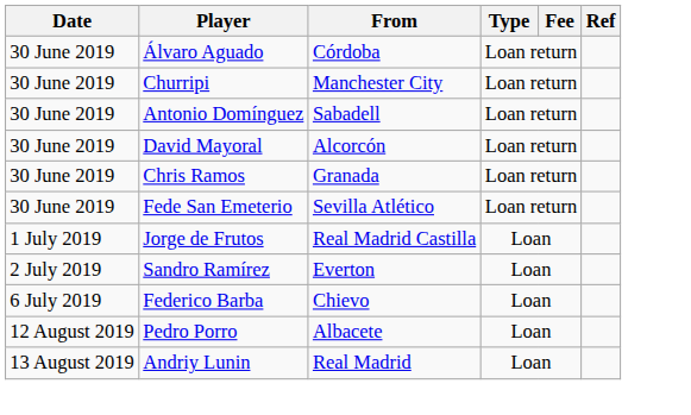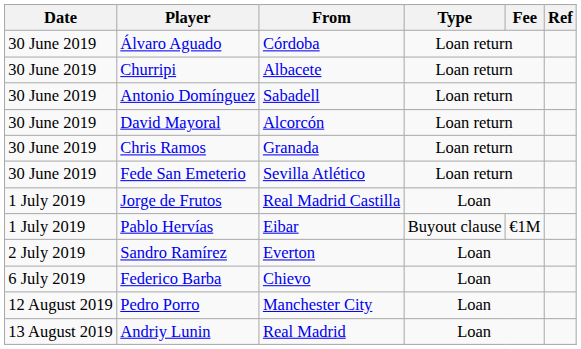Churripi | From: Manchester City -> Albacete
+ row: 1 July 2019 | Pablo Hervías | Eibar | Buyout clause | €1M
Pedro Porro | From: Albacete -> Manchester City
